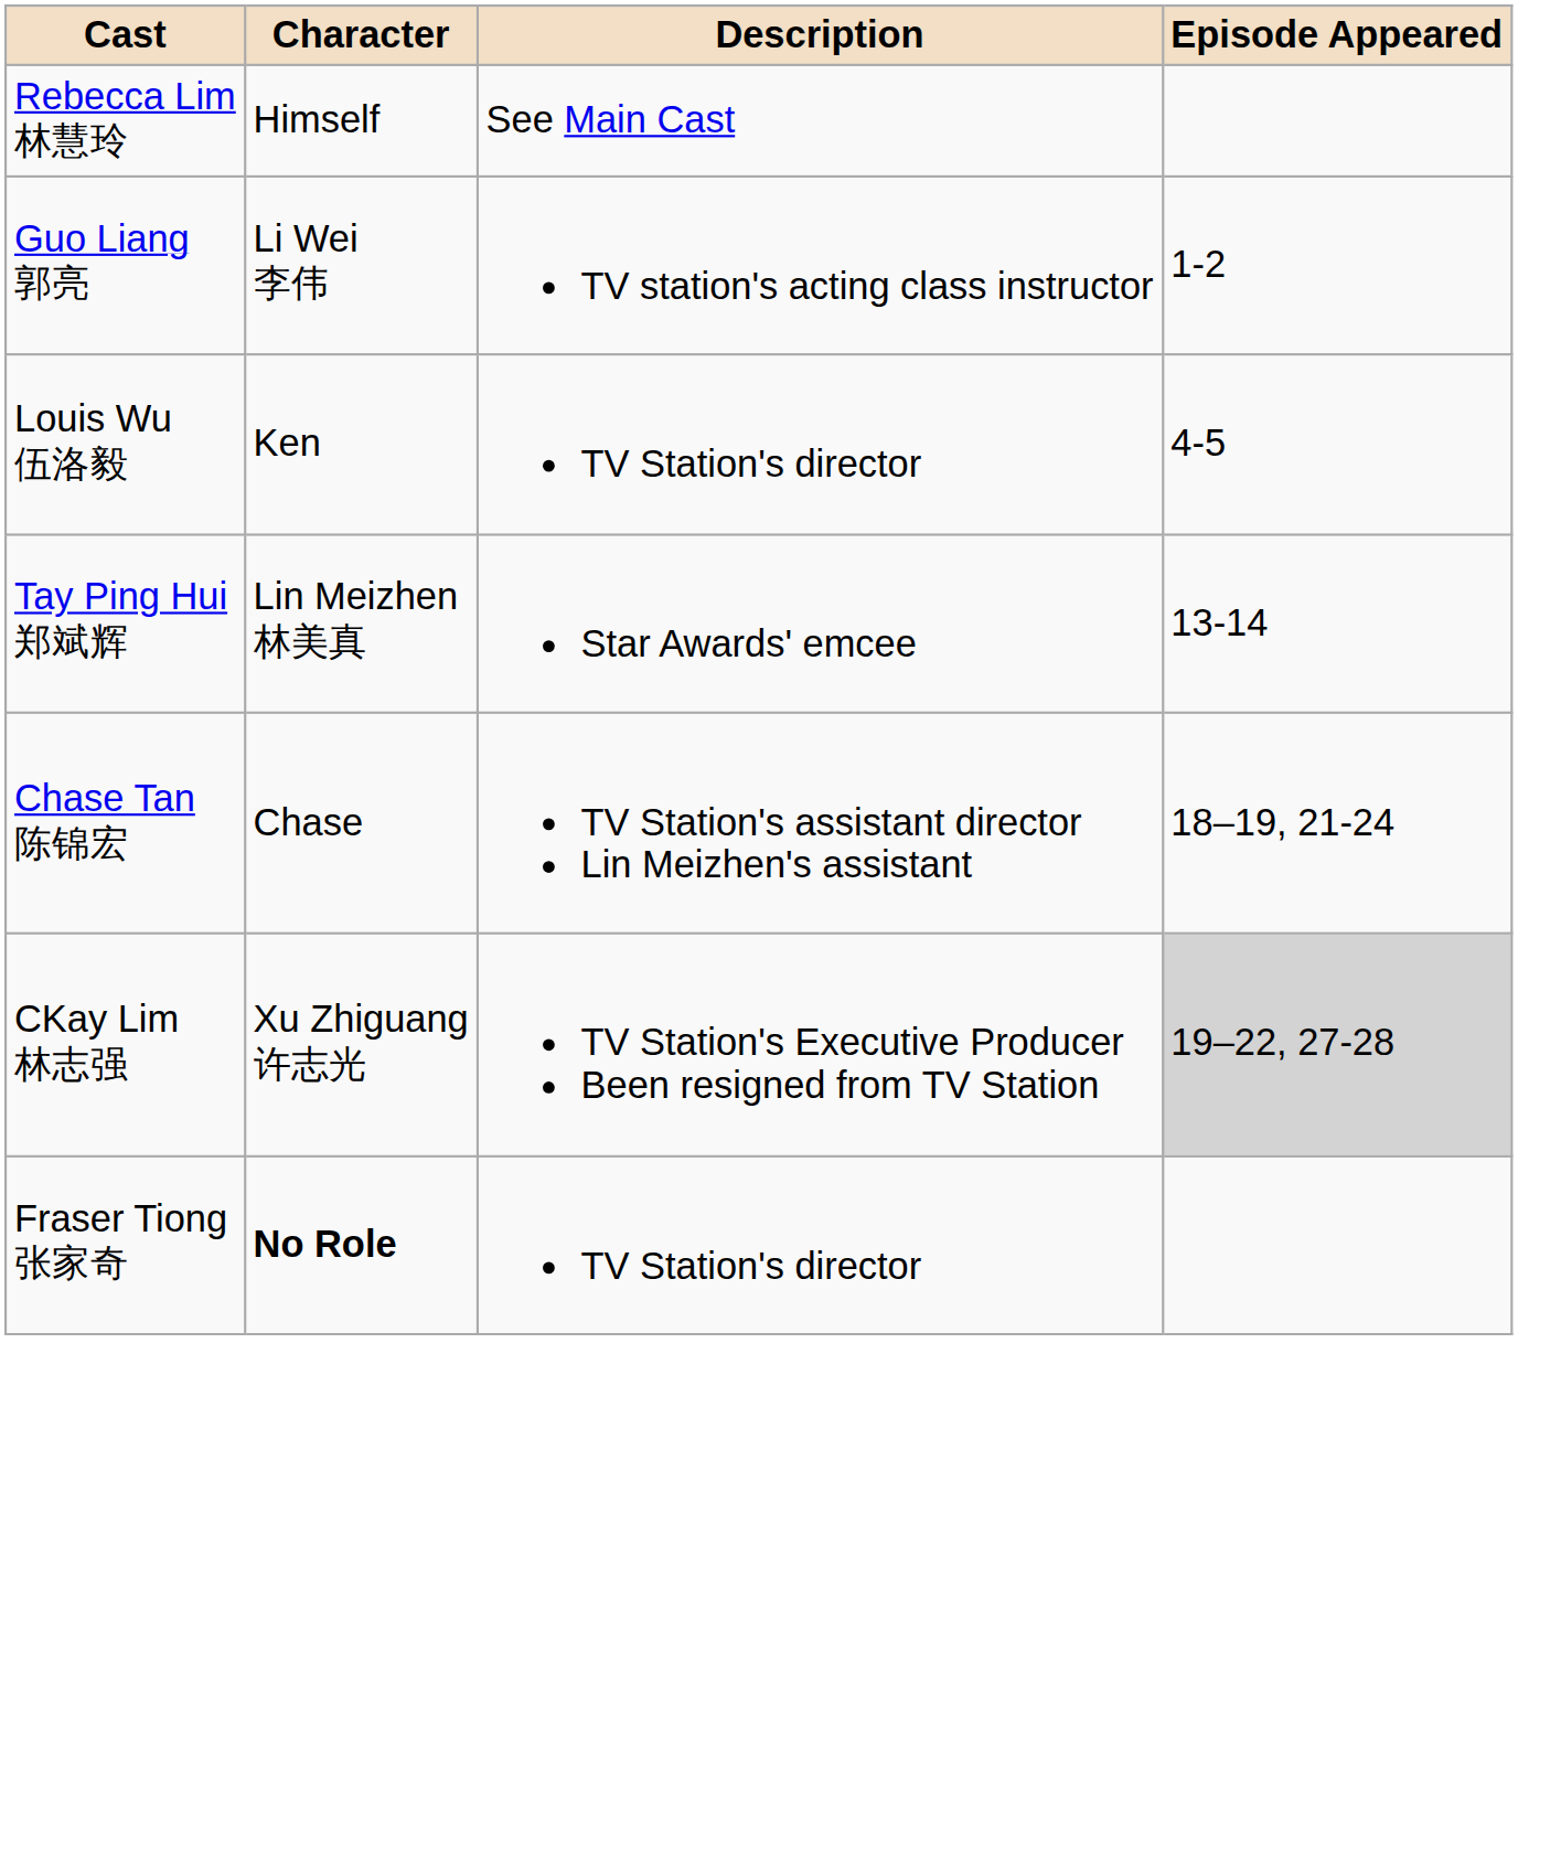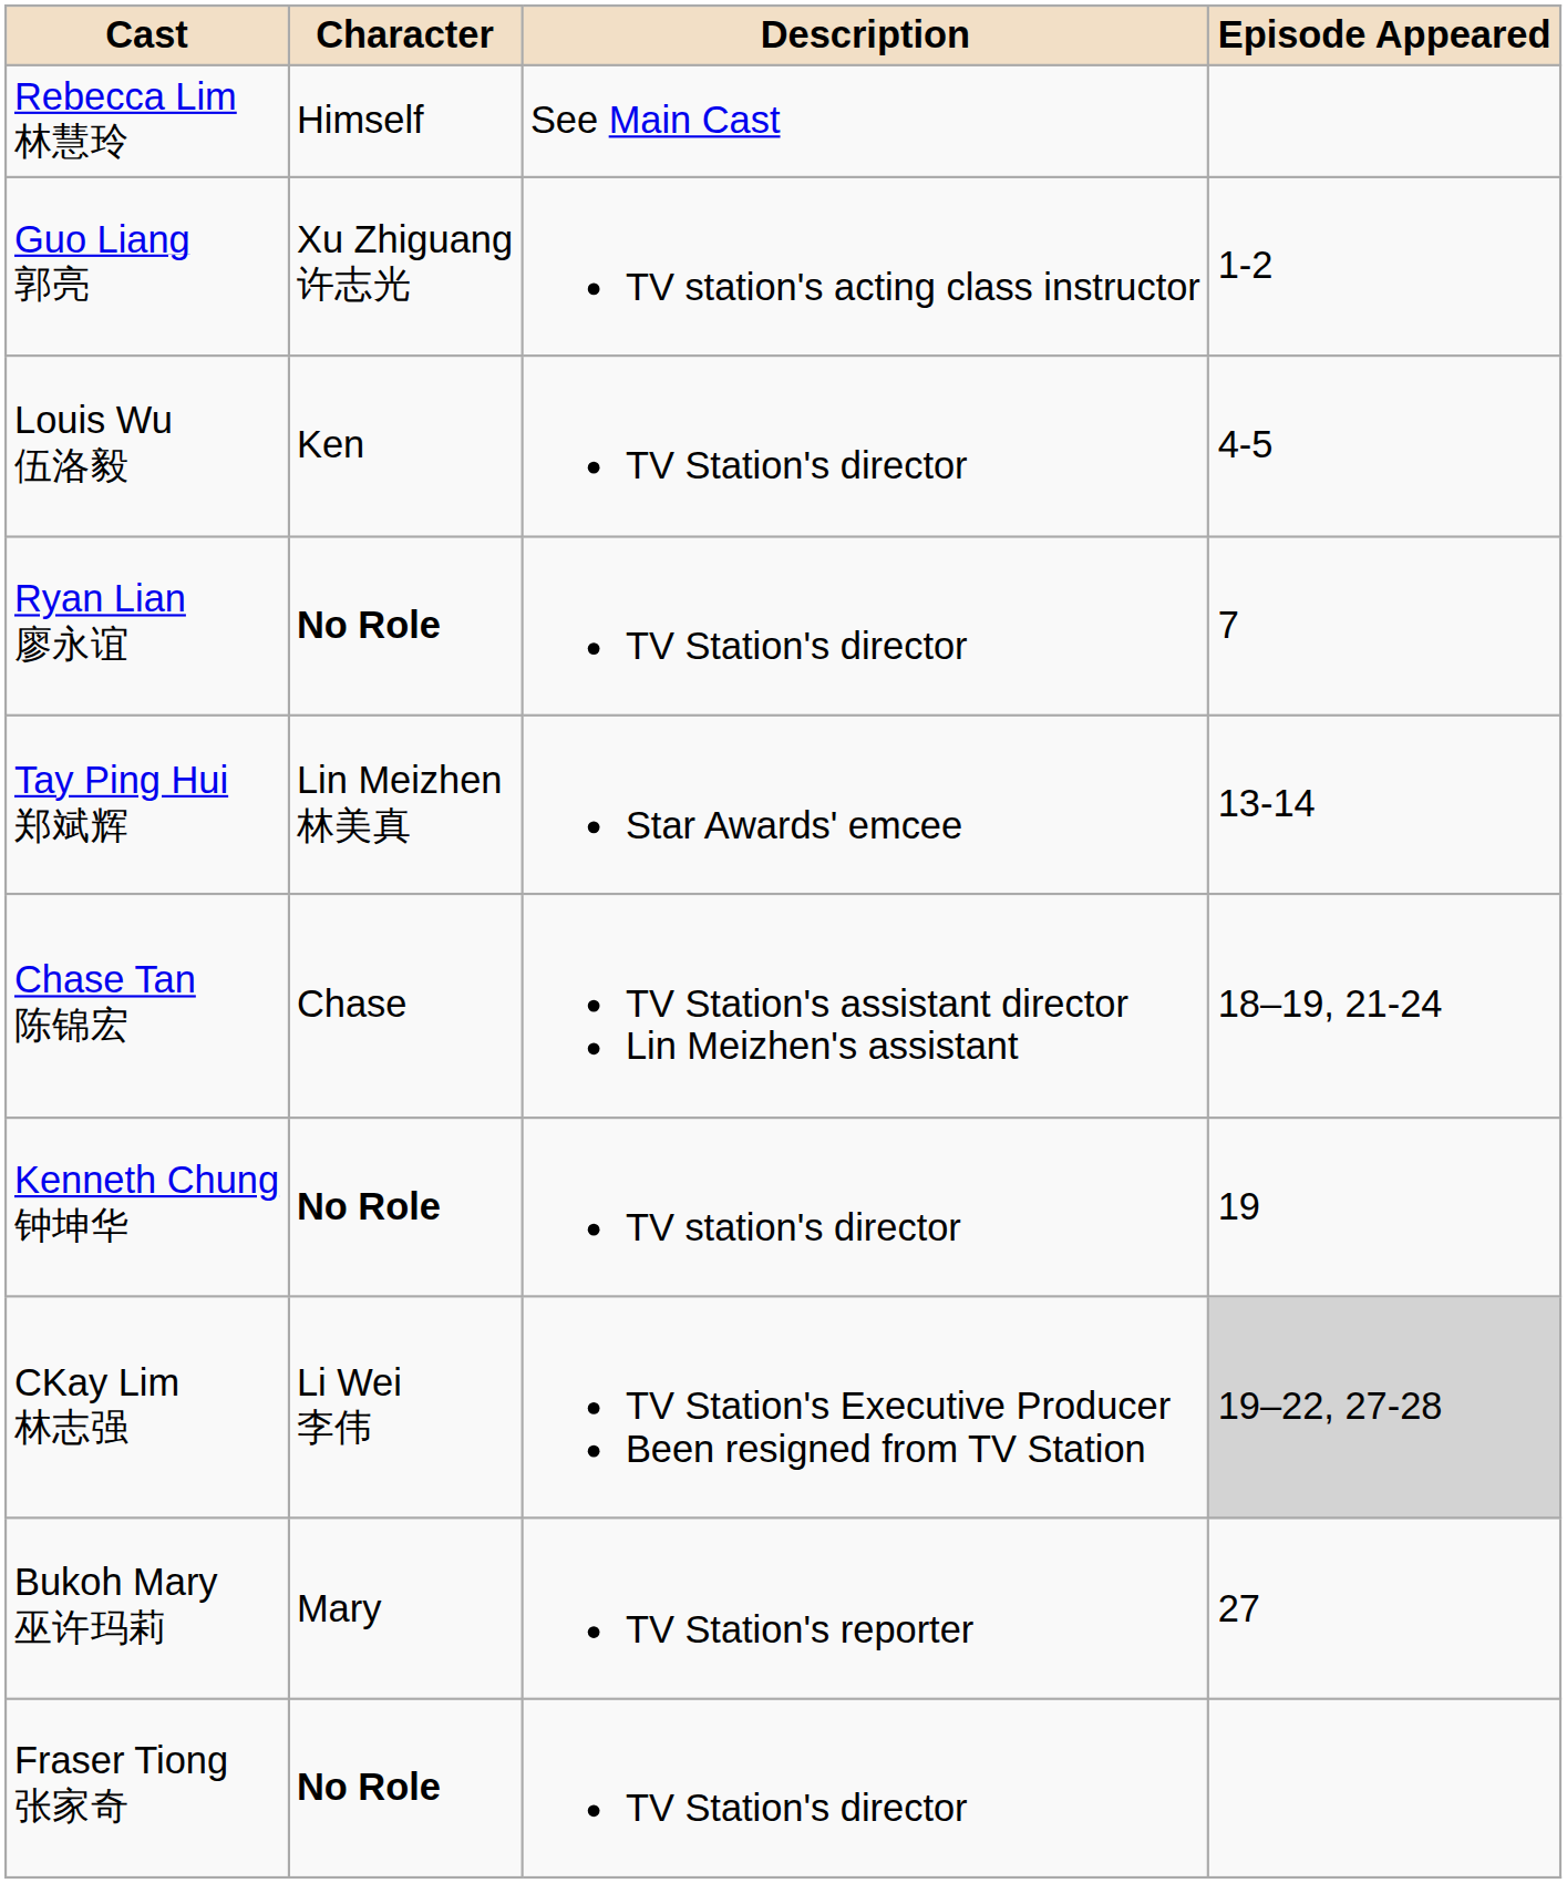Guo Liang 郭亮 | Character: Li Wei 李伟 -> Xu Zhiguang 许志光
+ row: Ryan Lian 廖永谊 | No Role | TV Station's director | 7
+ row: Kenneth Chung 钟坤华 | No Role | TV station's director | 19
CKay Lim 林志强 | Character: Xu Zhiguang 许志光 -> Li Wei 李伟
+ row: Bukoh Mary 巫许玛莉 | Mary | TV Station's reporter | 27
